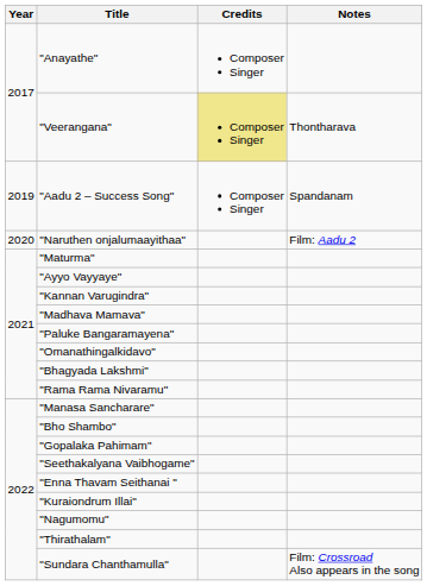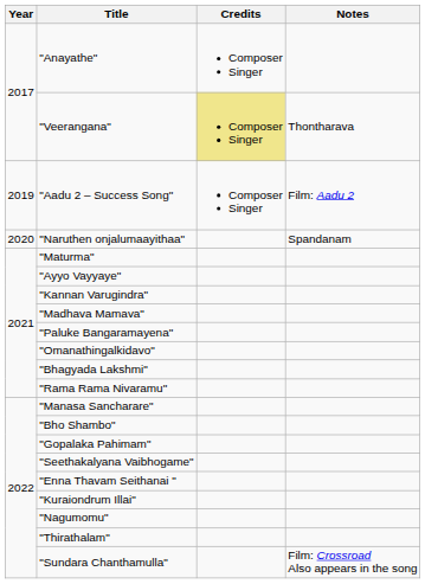"Aadu 2 – Success Song" | Notes: Spandanam -> Film: Aadu 2
"Naruthen onjalumaayithaa" | Notes: Film: Aadu 2 -> Spandanam
